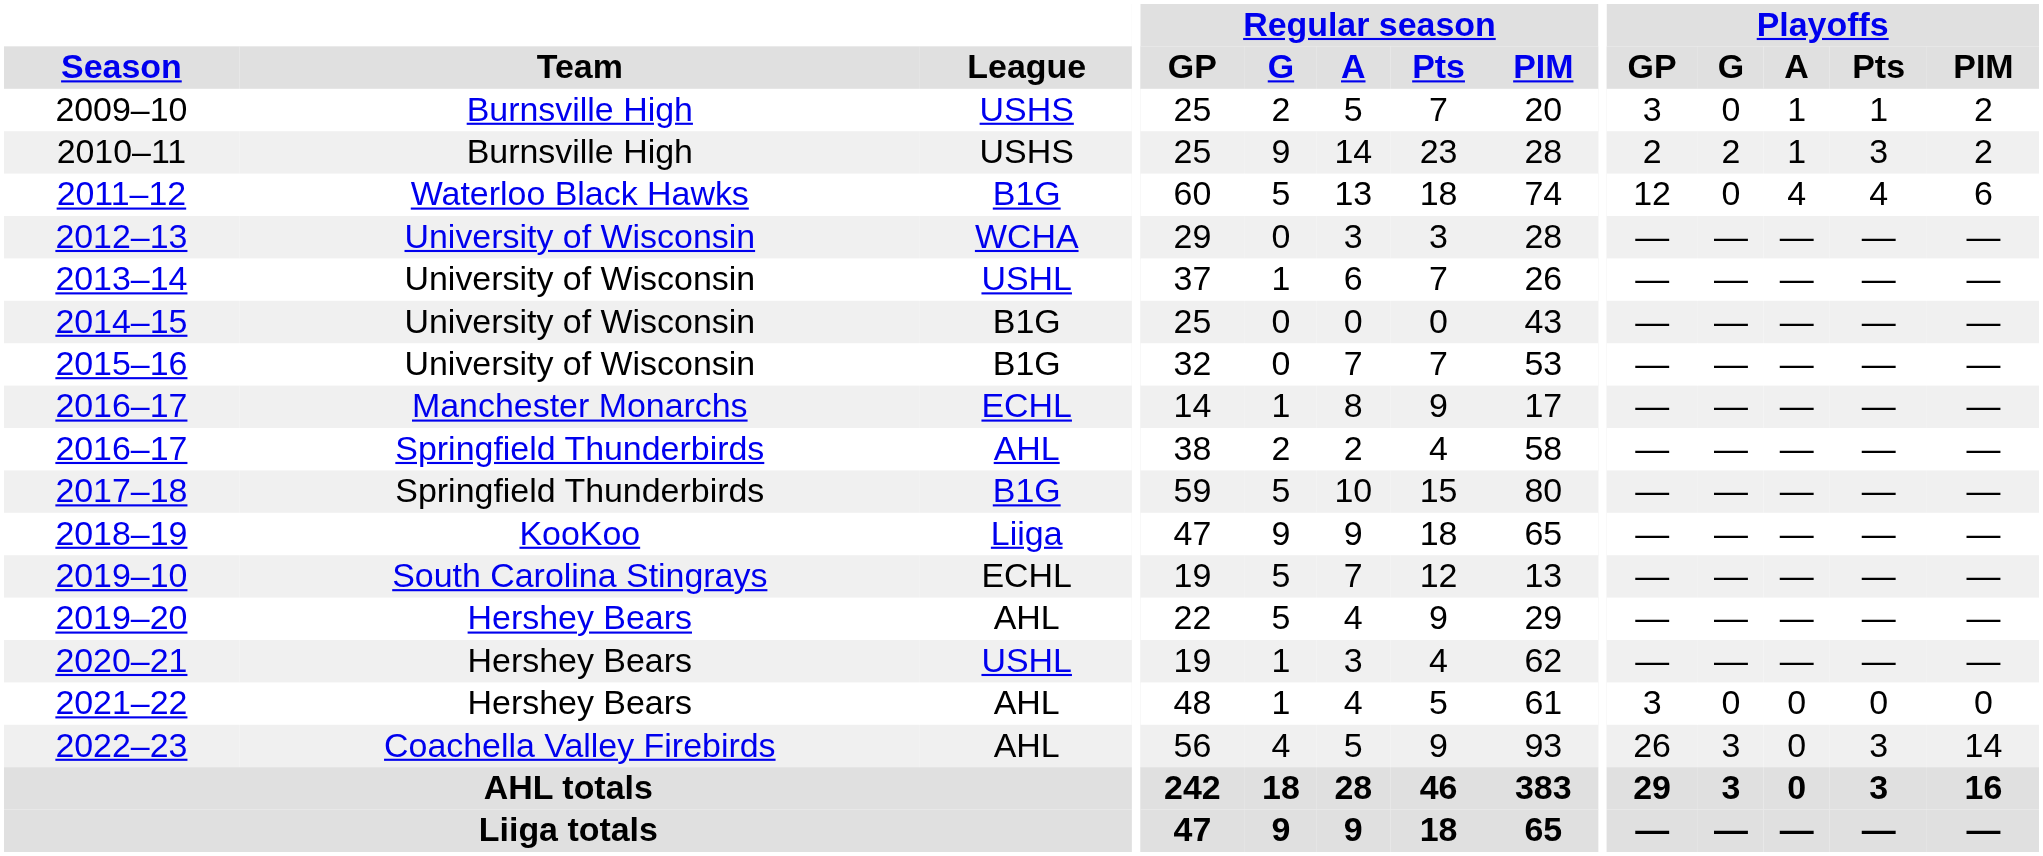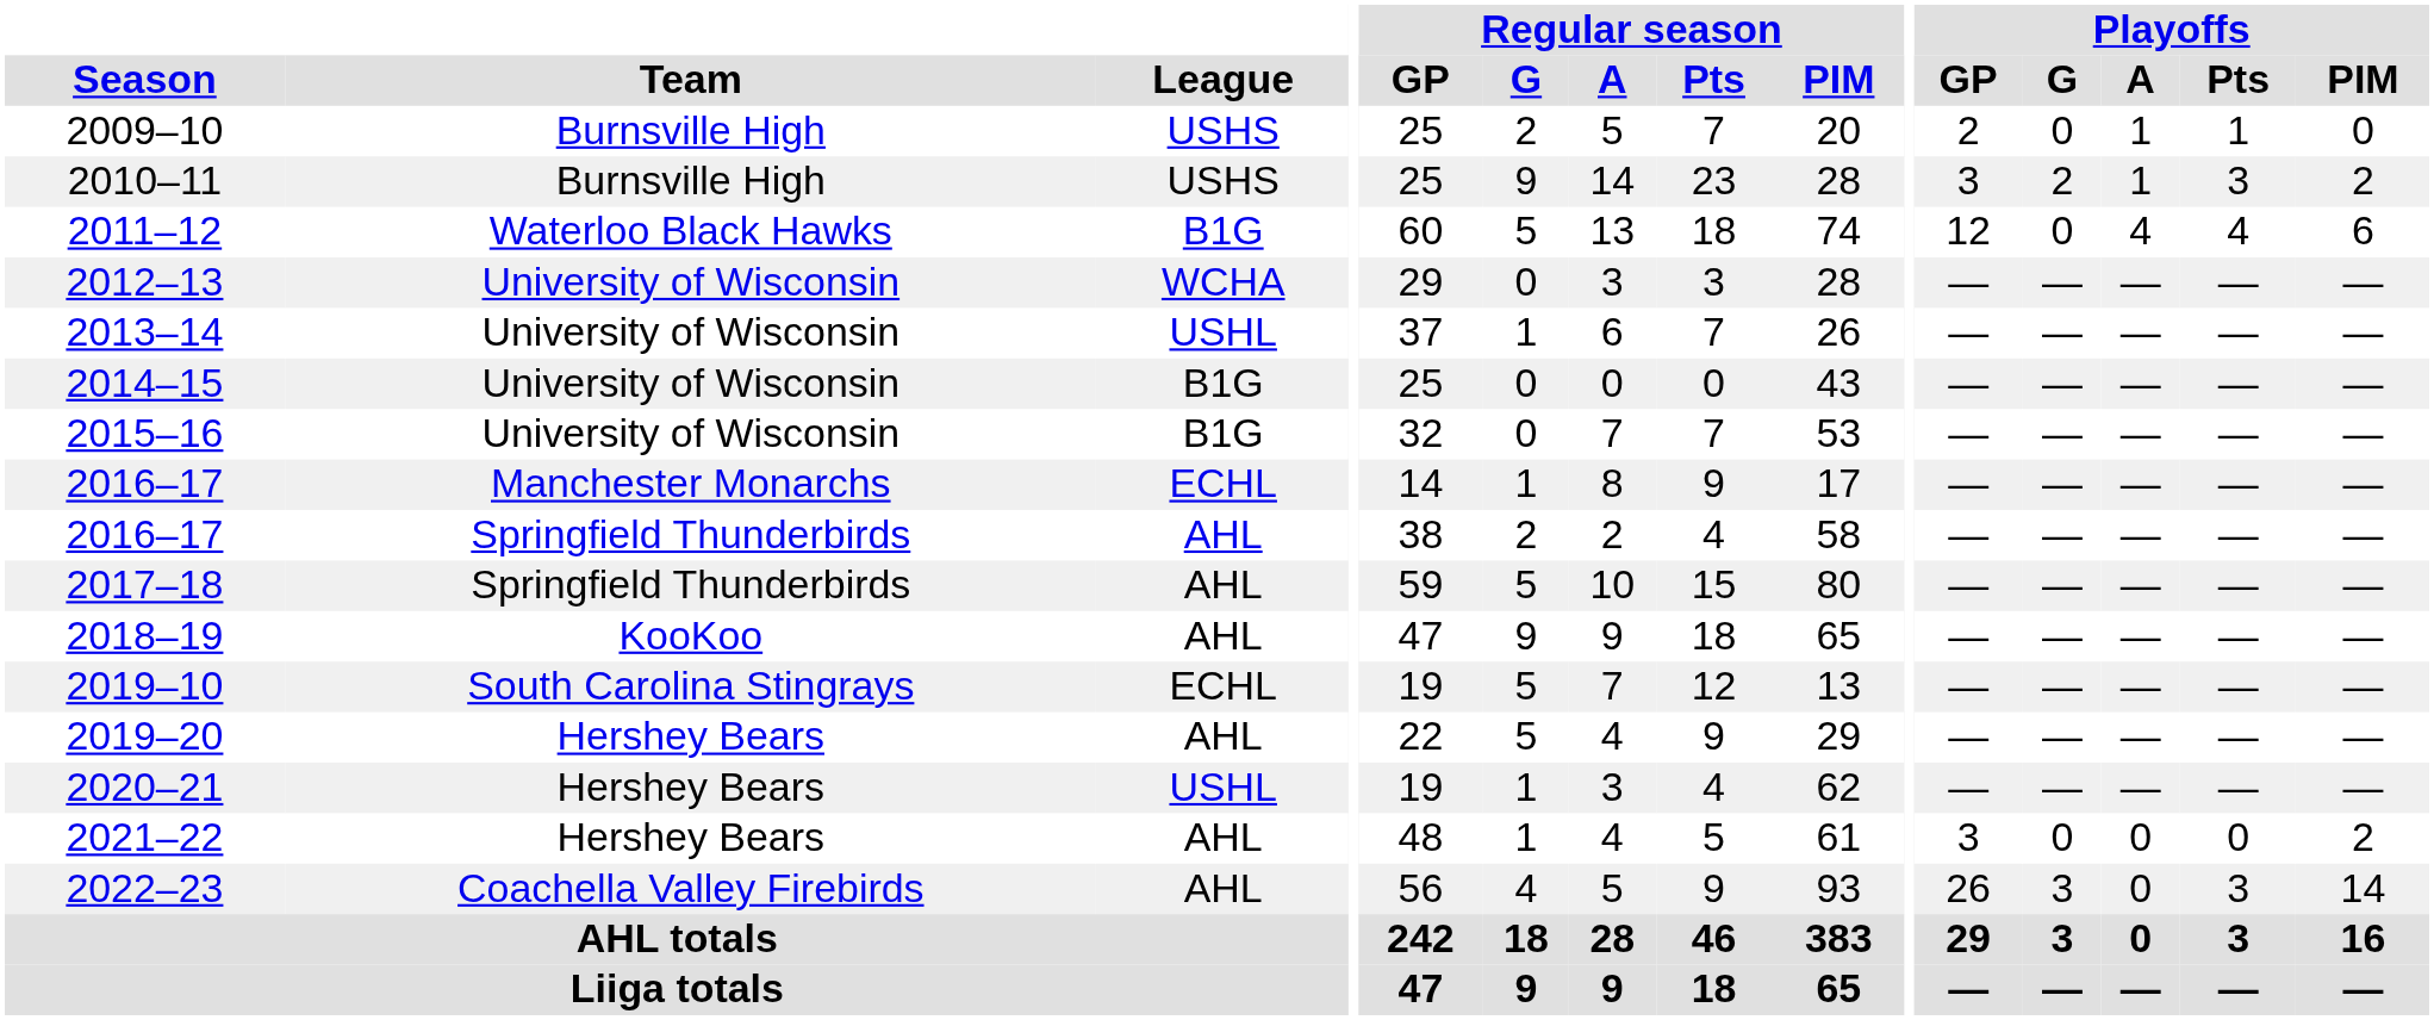2009–10 | Playoffs / GP: 3 -> 2
2009–10 | Playoffs / PIM: 2 -> 0
2010–11 | Playoffs / GP: 2 -> 3
2017–18 | League: B1G -> AHL
2018–19 | League: Liiga -> AHL
2021–22 | Playoffs / PIM: 0 -> 2
